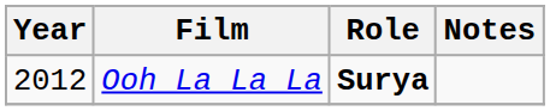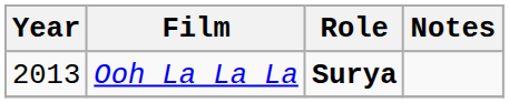Ooh La La La | Year: 2012 -> 2013
